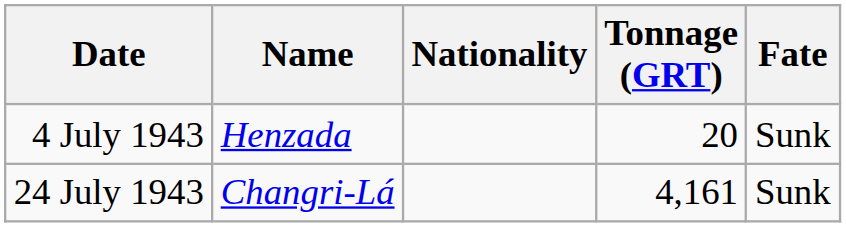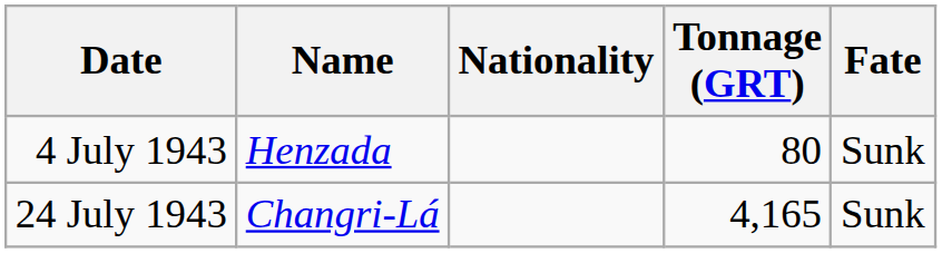4 July 1943 | Tonnage (GRT): 20 -> 80
24 July 1943 | Tonnage (GRT): 4,161 -> 4,165
